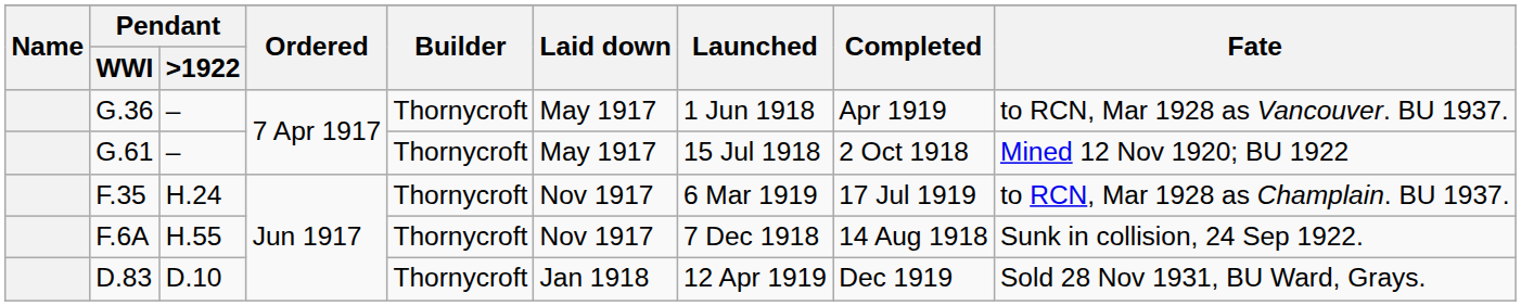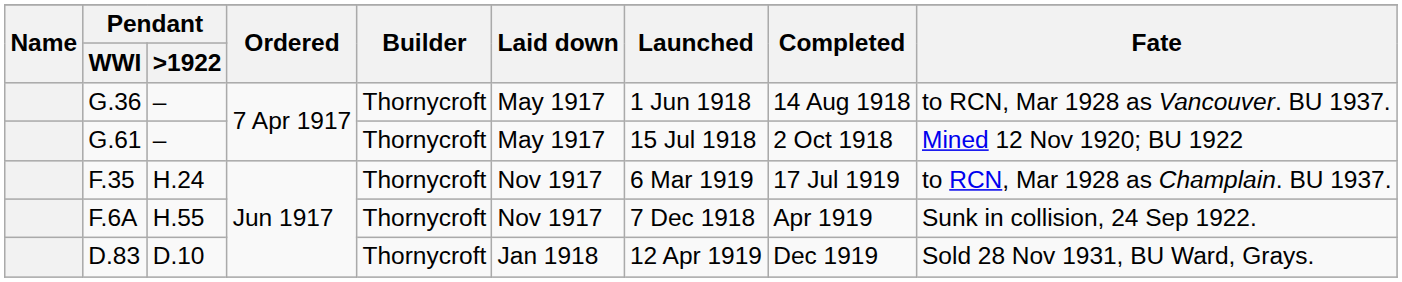G.36 | Completed: Apr 1919 -> 14 Aug 1918
F.6A | Completed: 14 Aug 1918 -> Apr 1919
